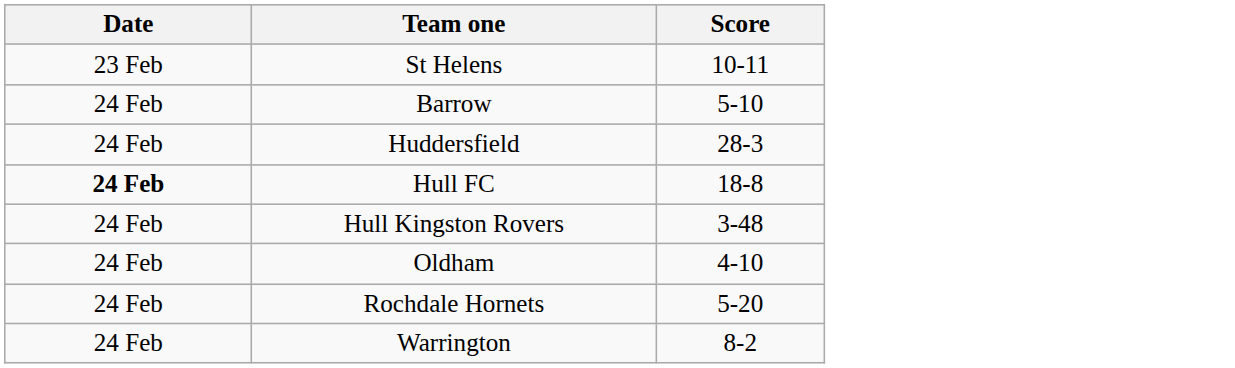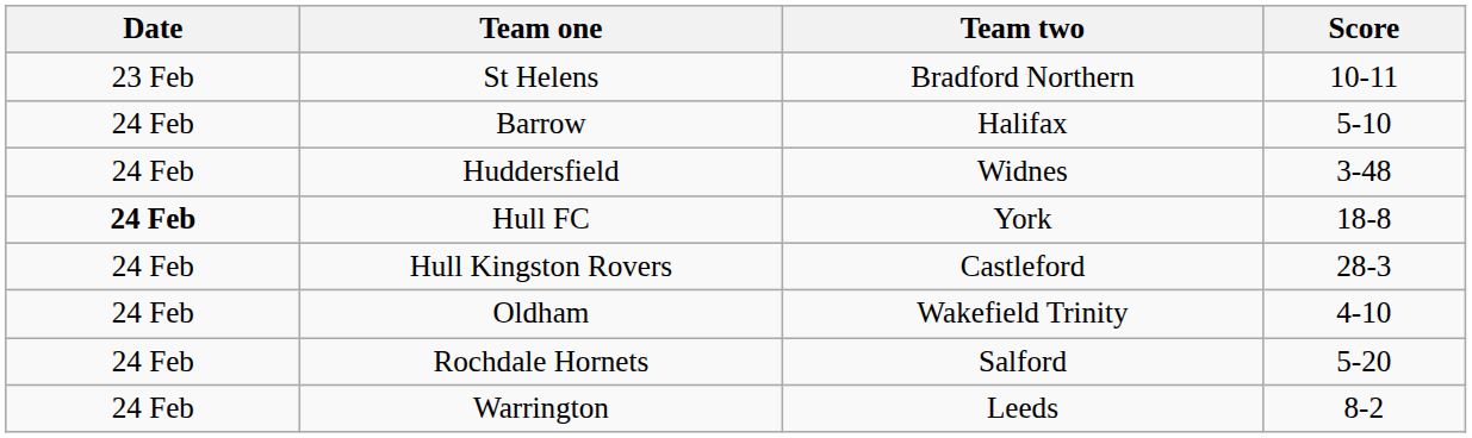+ column: Team two | Bradford Northern | Halifax | Widnes | York | Castleford | Wakefield Trinity | Salford | Leeds
Huddersfield | Score: 28-3 -> 3-48
Hull Kingston Rovers | Score: 3-48 -> 28-3
